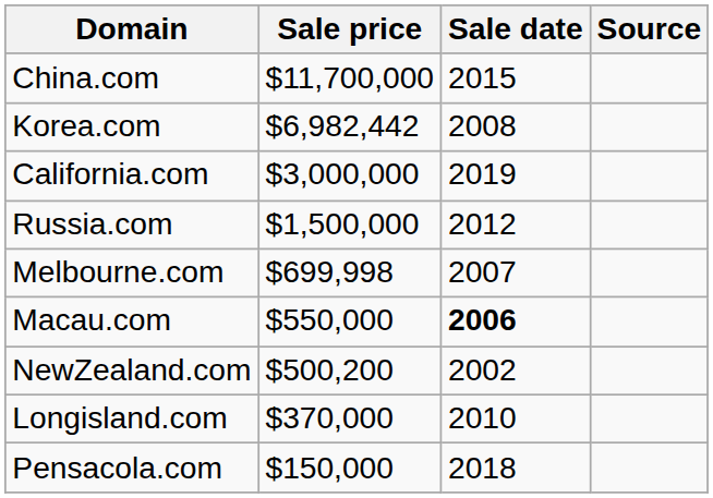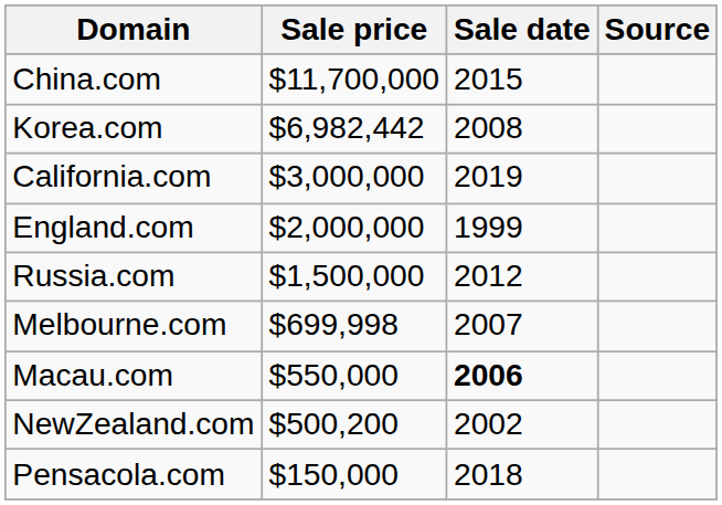+ row: England.com | $2,000,000 | 1999
- row: Longisland.com | $370,000 | 2010
